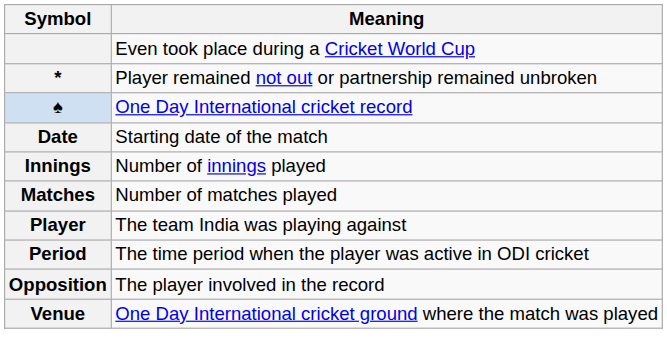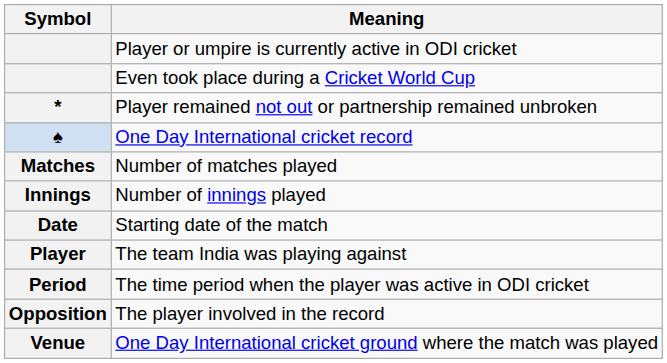+ row: Player or umpire is currently active in ODI cricket
rows swapped: Starting date of the match <-> Number of matches played
